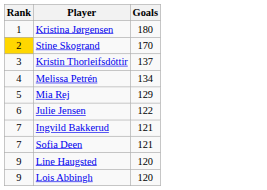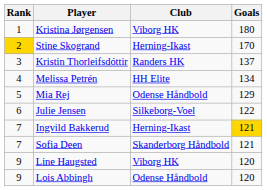+ column: Club | Viborg HK | Herning-Ikast | Randers HK | HH Elite | Odense Håndbold | Silkeborg-Voel | Herning-Ikast | Skanderborg Håndbold | Viborg HK | Odense Håndbold
Ingvild Bakkerud | Goals: no background -> gold background
